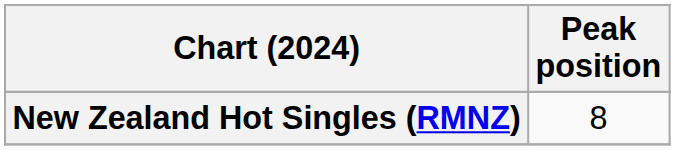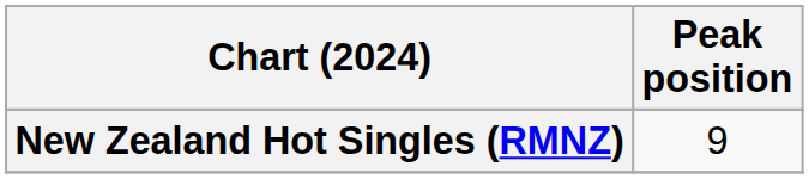New Zealand Hot Singles (RMNZ) | Peak position: 8 -> 9
